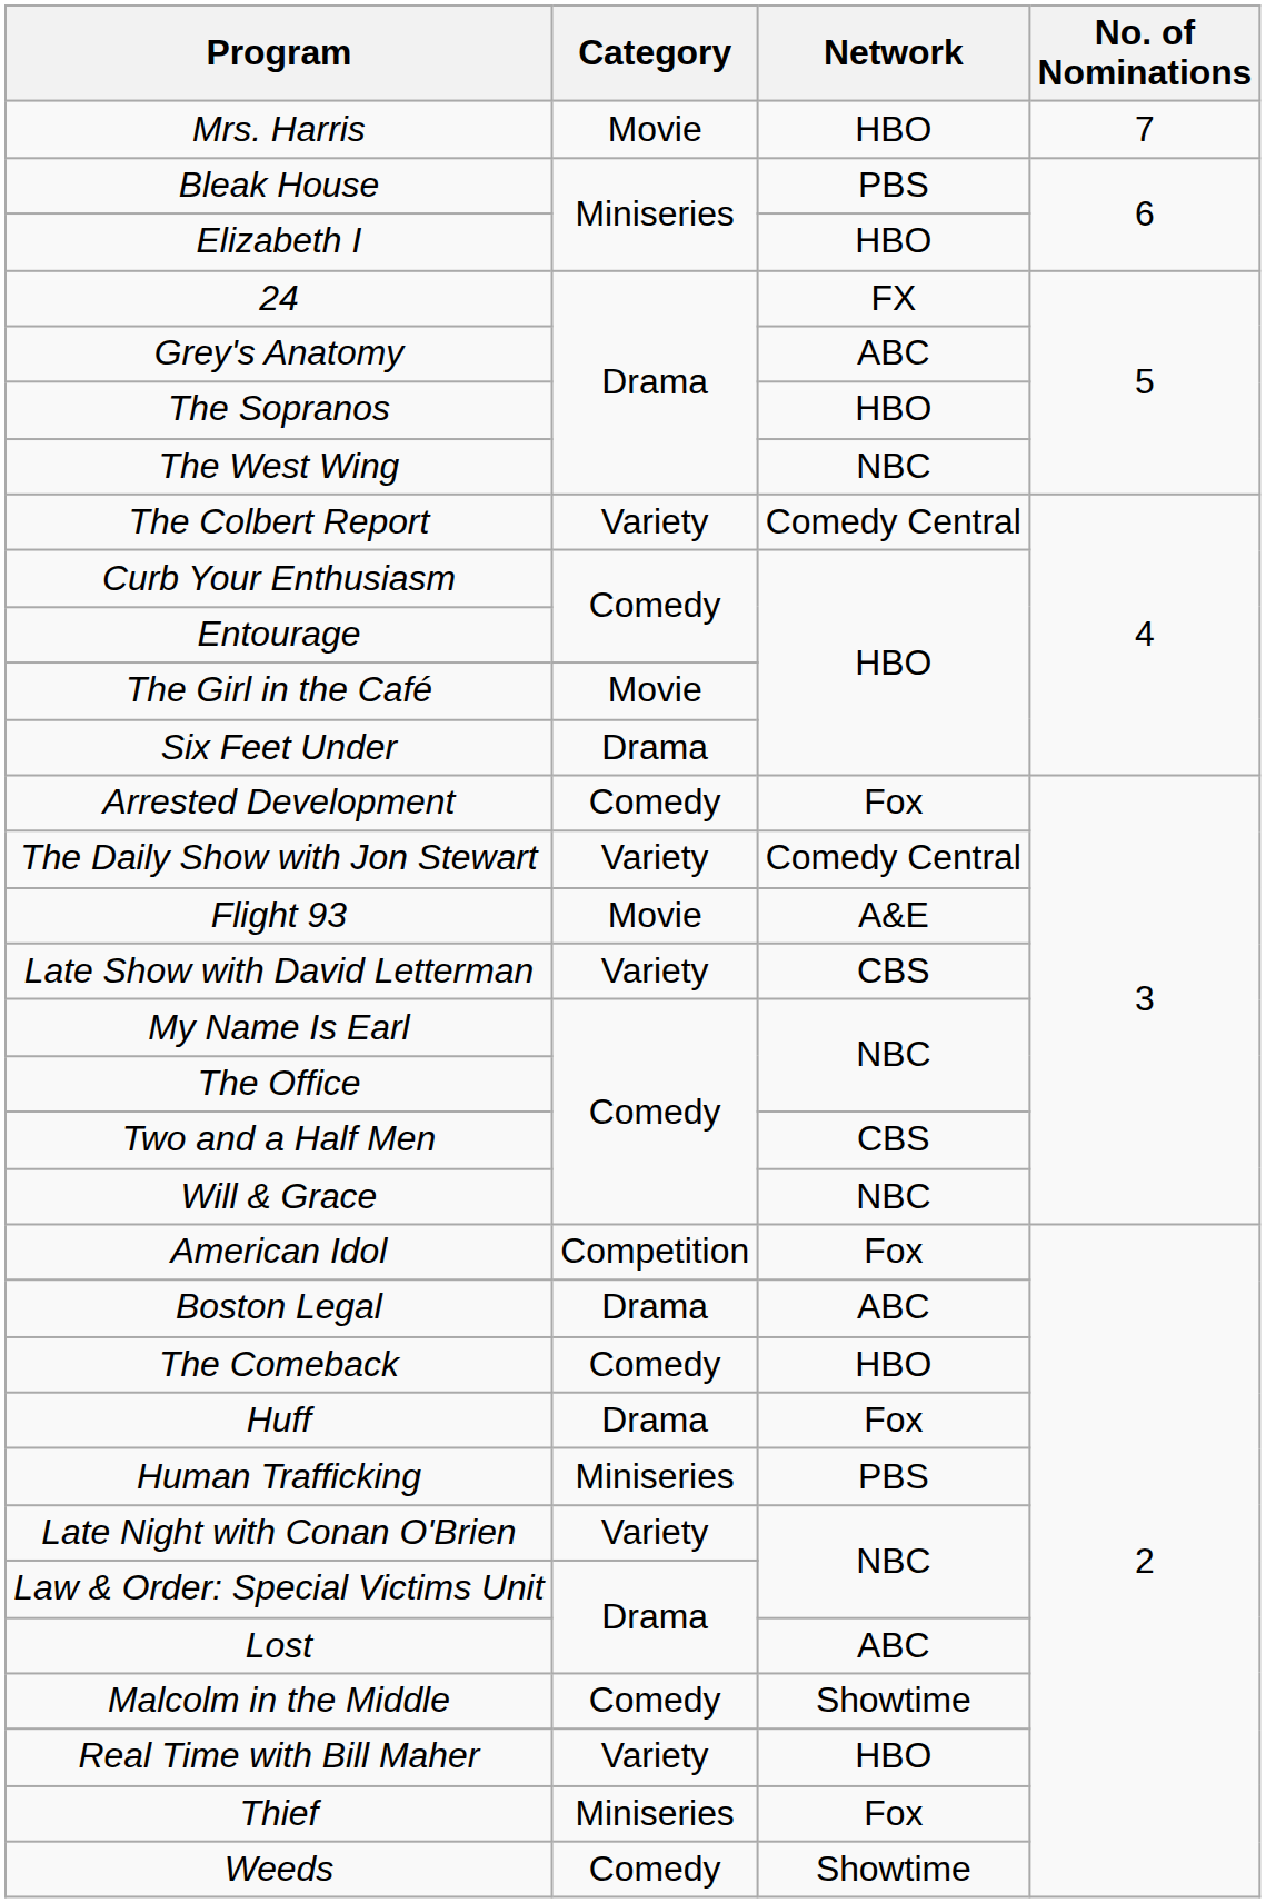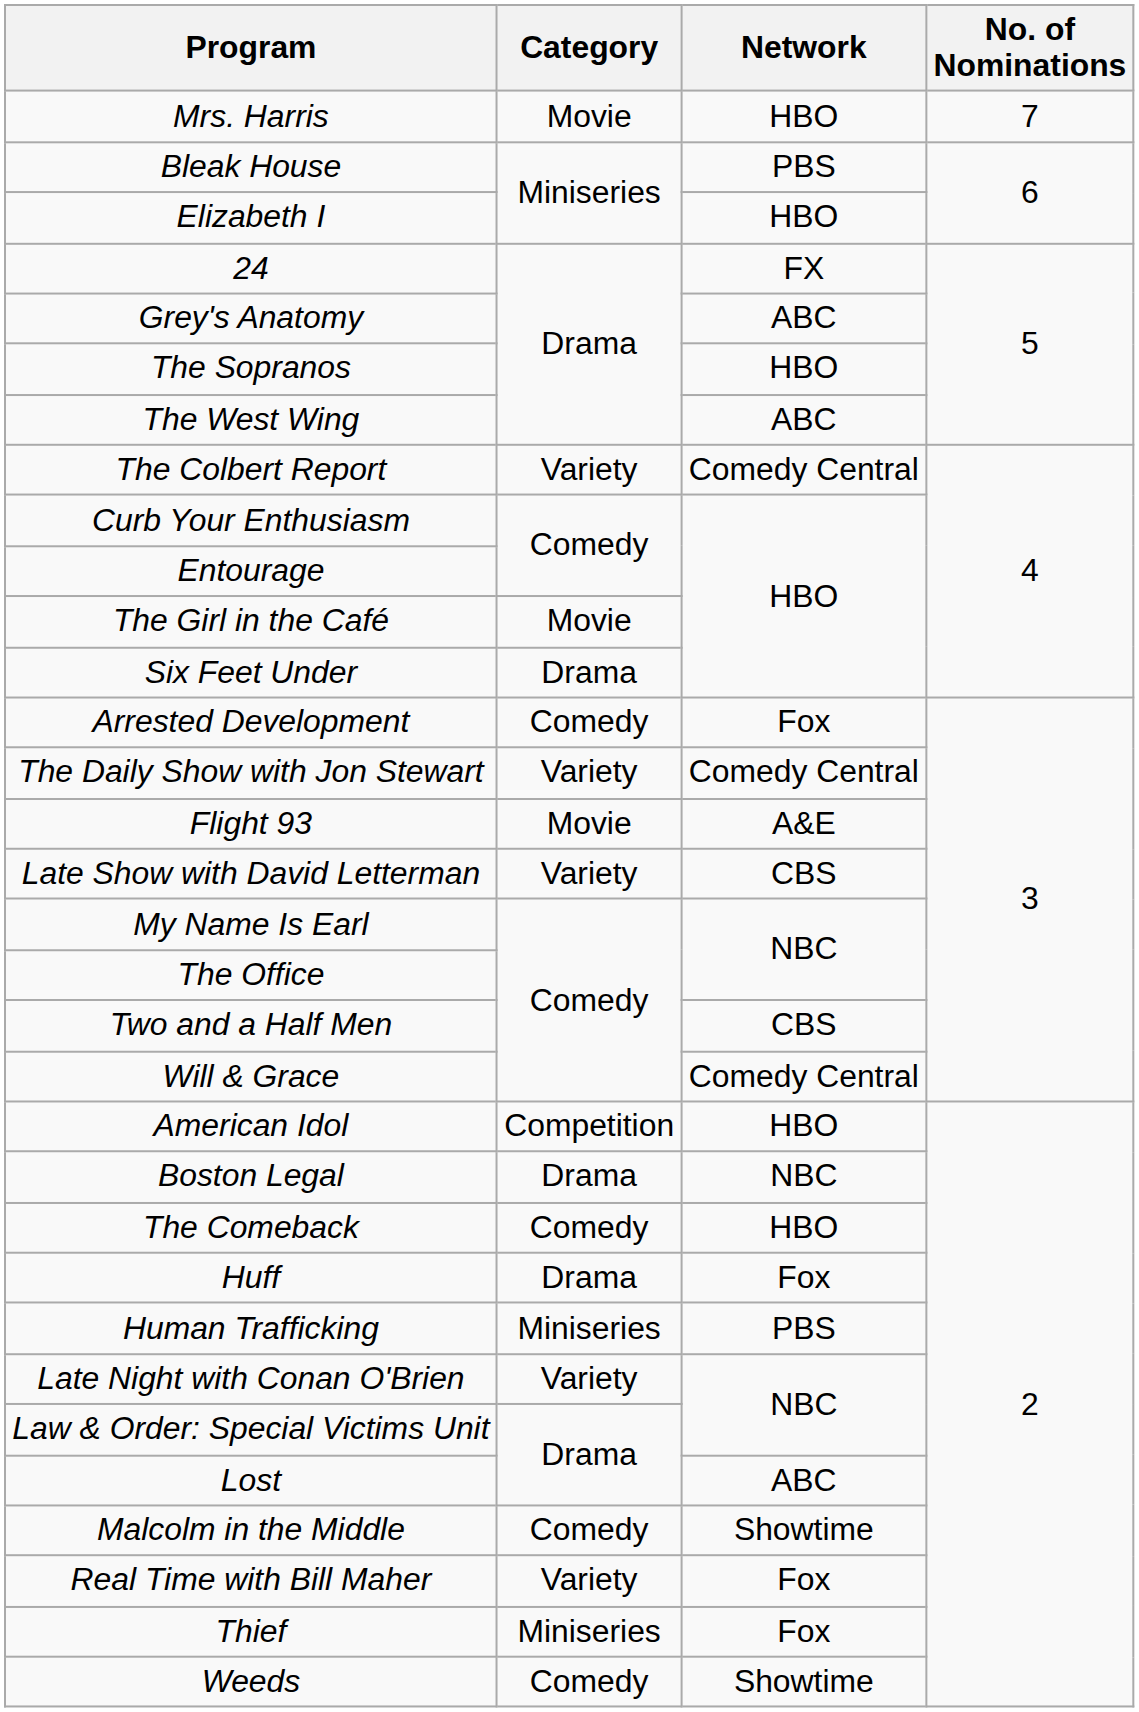The West Wing | Network: NBC -> ABC
Will & Grace | Network: NBC -> Comedy Central
American Idol | Network: Fox -> HBO
Boston Legal | Network: ABC -> NBC
Real Time with Bill Maher | Network: HBO -> Fox
